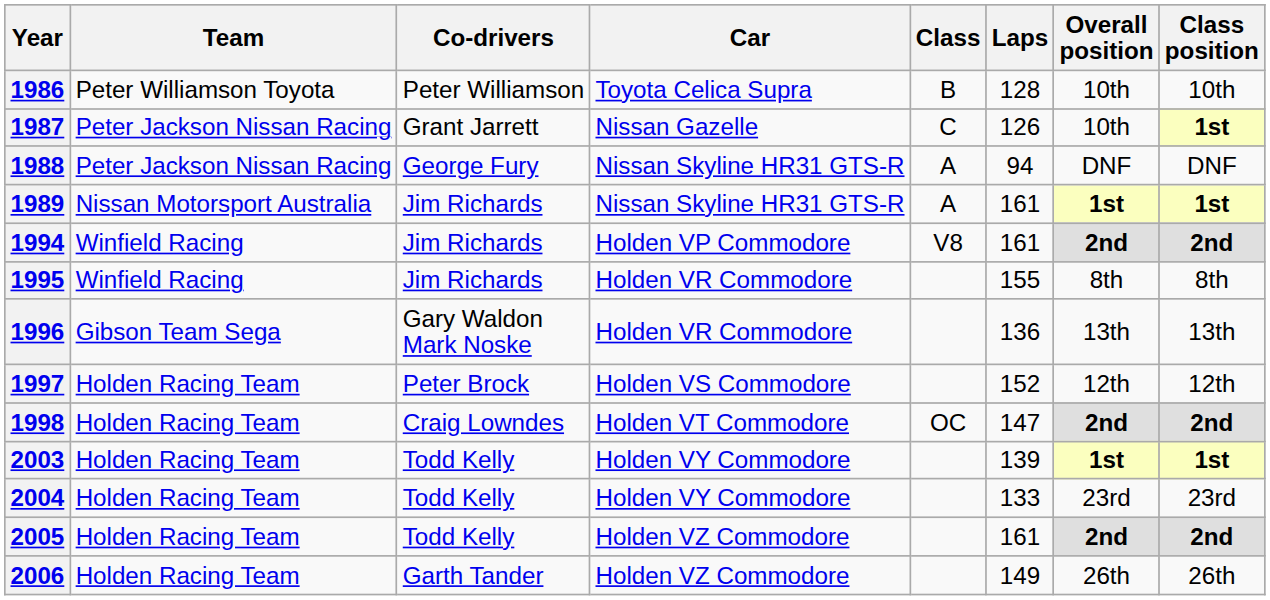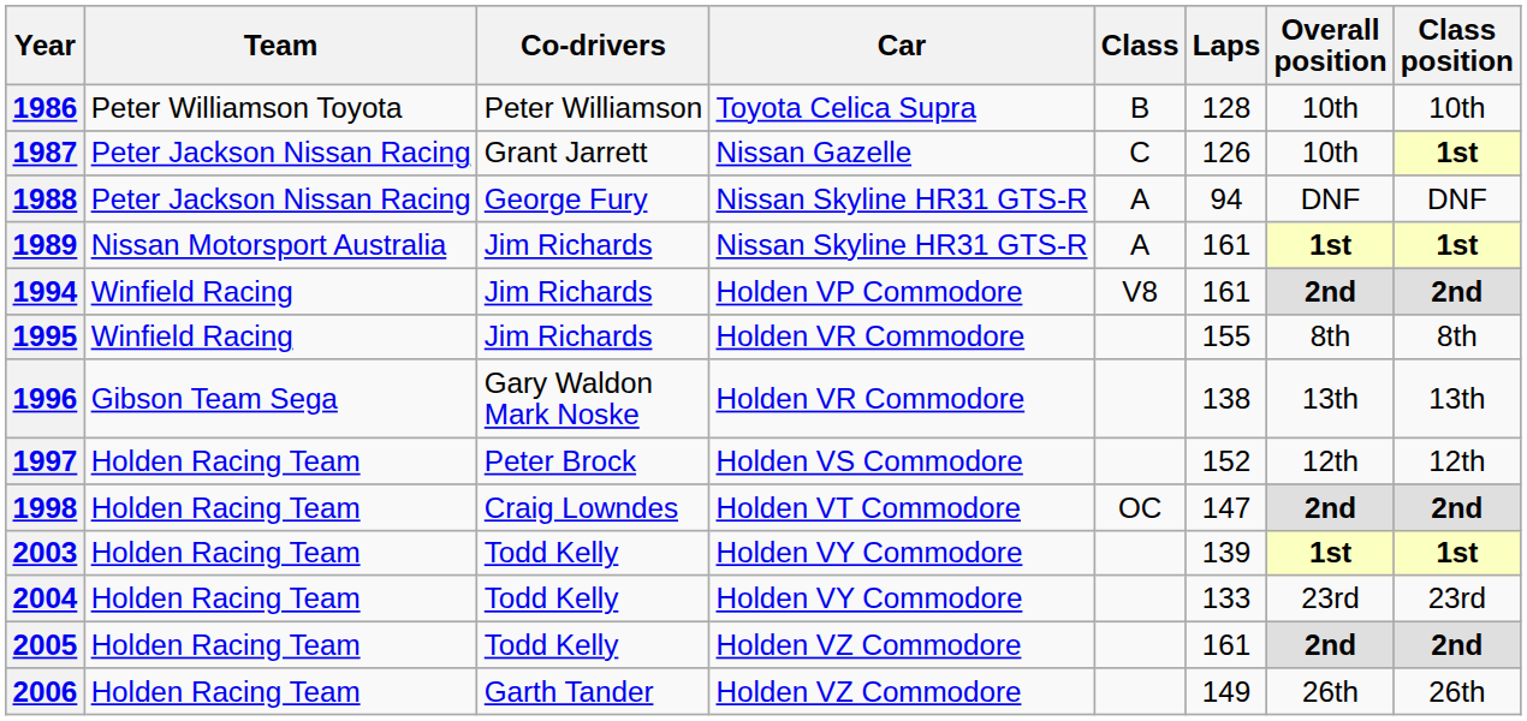1996 | Laps: 136 -> 138
